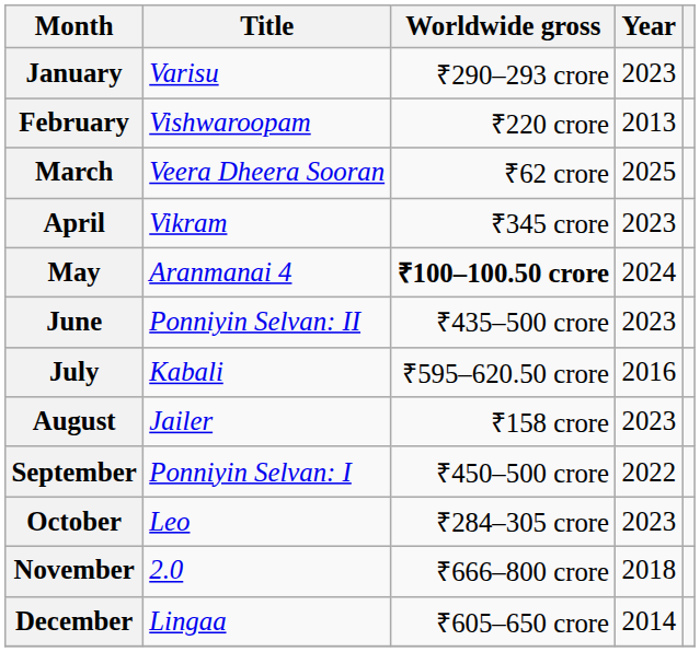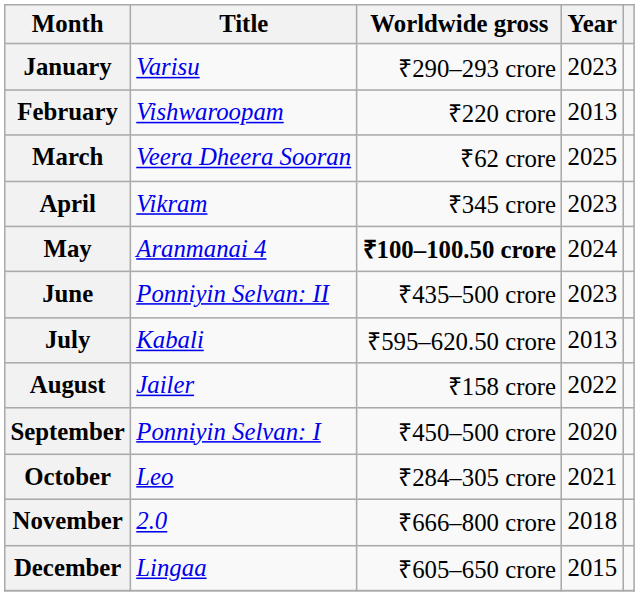July | Year: 2016 -> 2013
August | Year: 2023 -> 2022
September | Year: 2022 -> 2020
October | Year: 2023 -> 2021
December | Year: 2014 -> 2015
